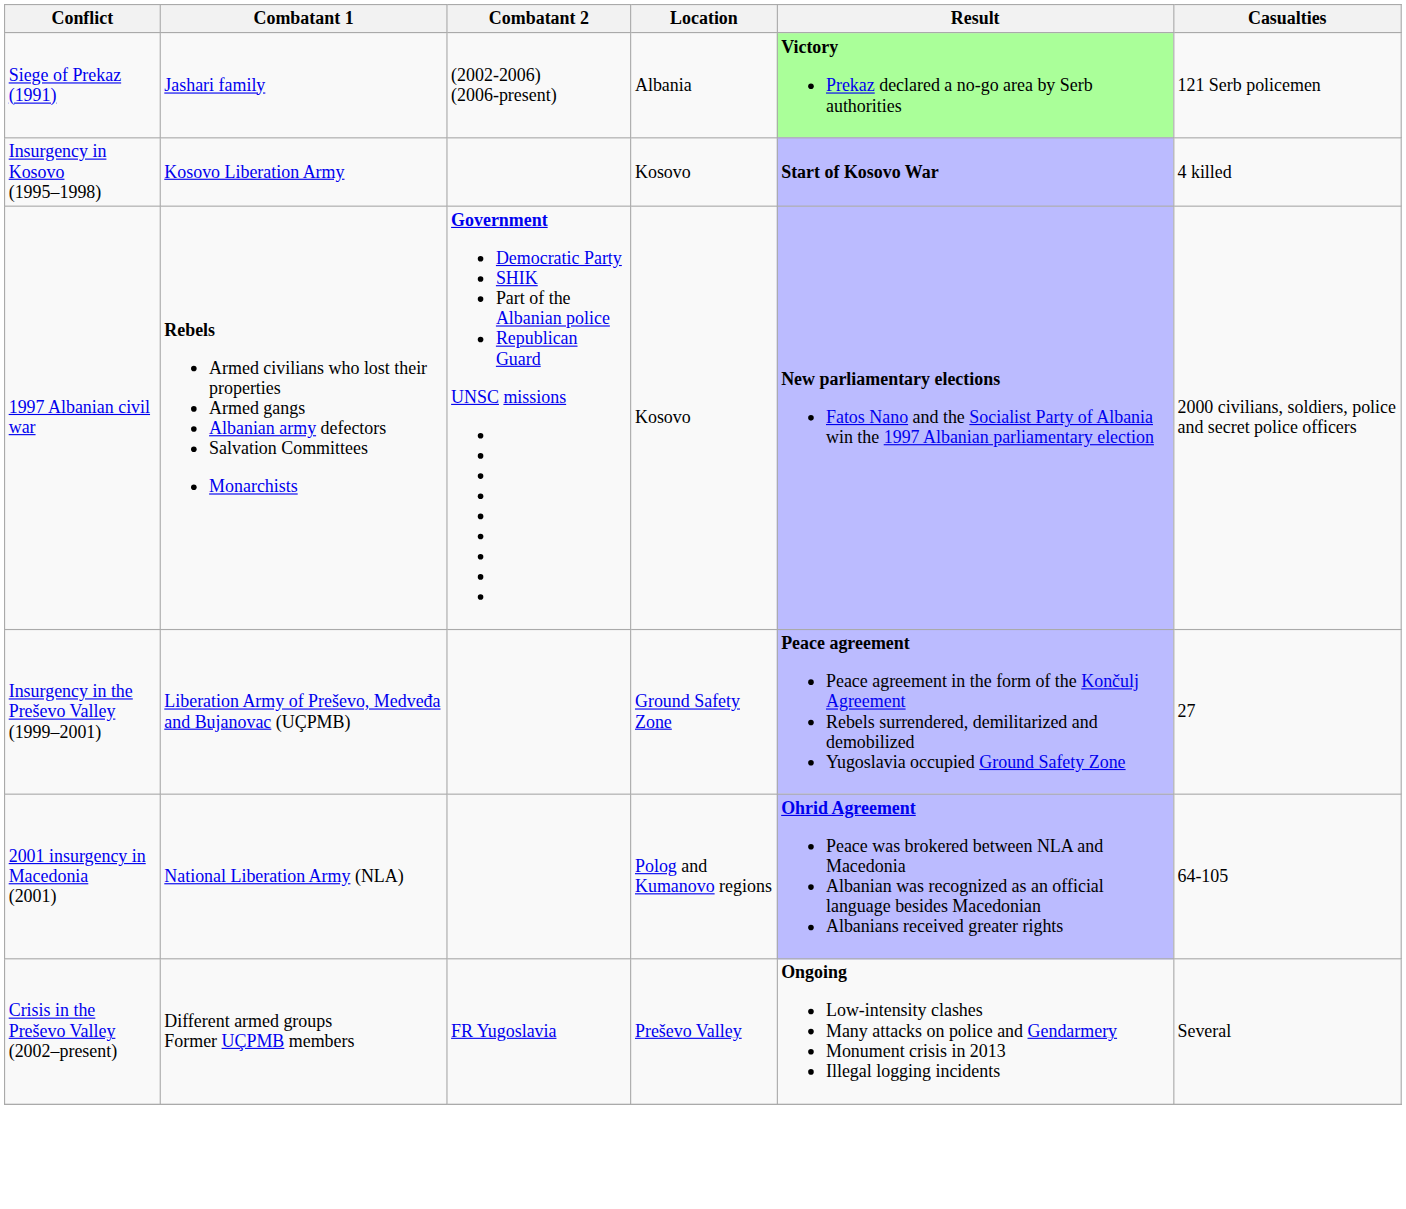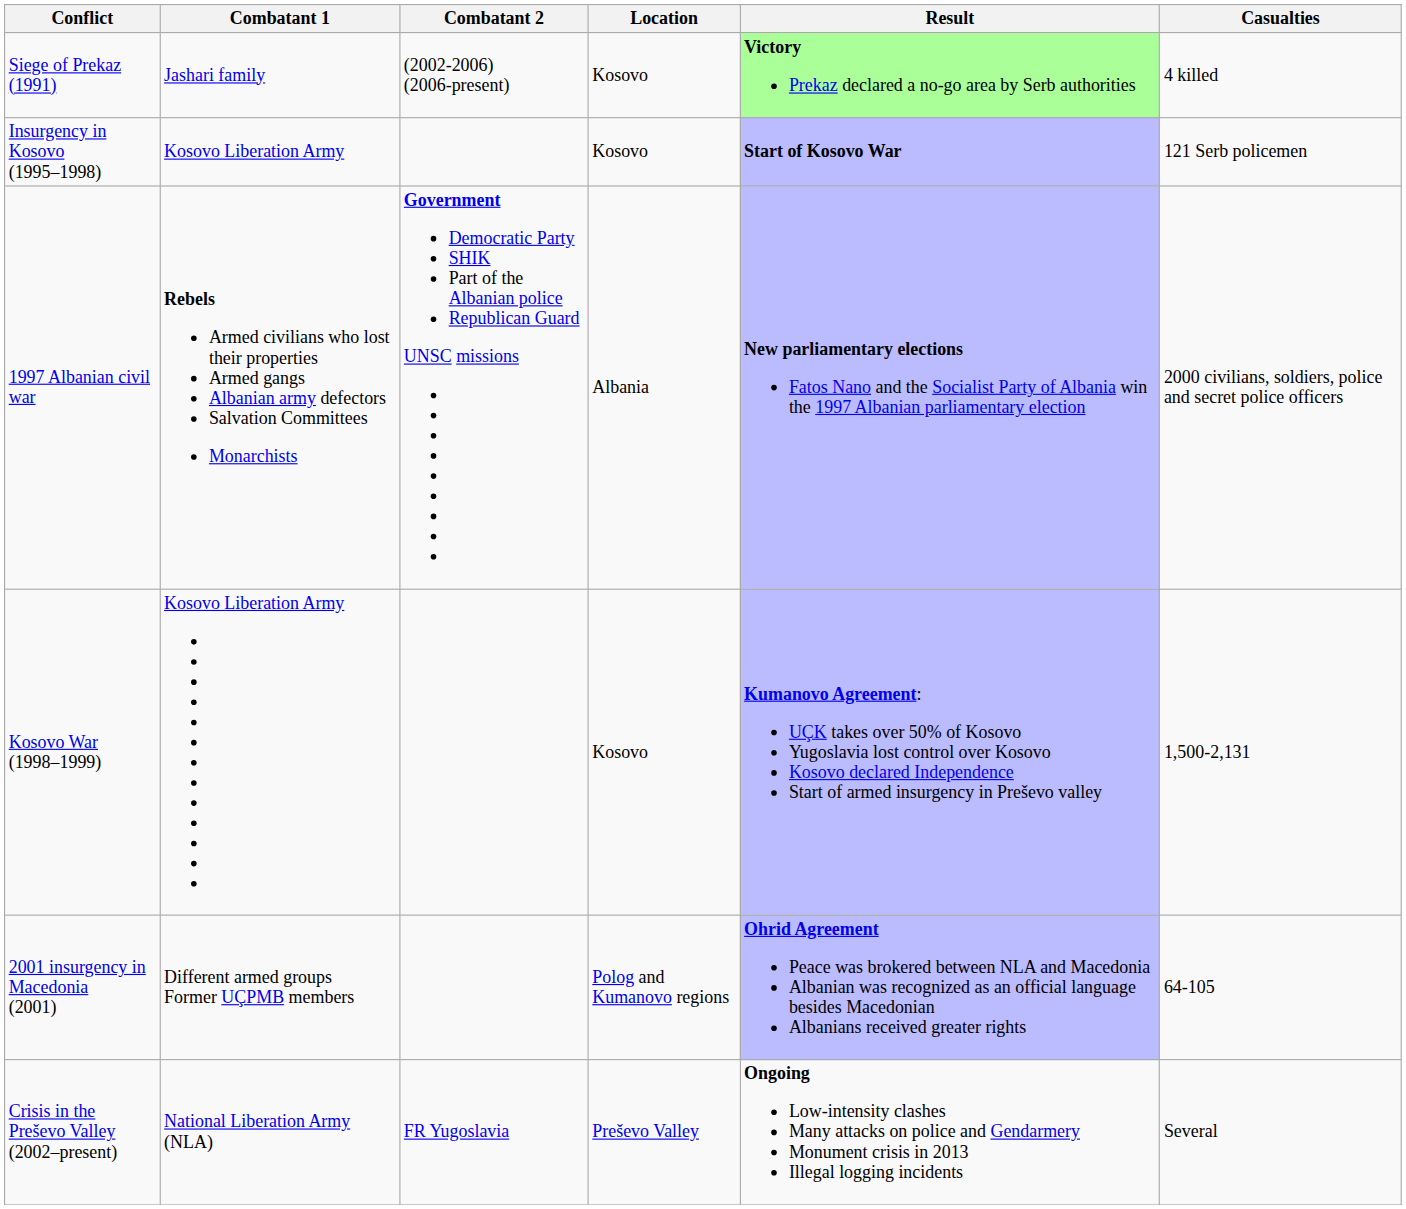Siege of Prekaz (1991) | Location: Albania -> Kosovo
Siege of Prekaz (1991) | Casualties: 121 Serb policemen -> 4 killed
Insurgency in Kosovo (1995–1998) | Casualties: 4 killed -> 121 Serb policemen
1997 Albanian civil war | Location: Kosovo -> Albania
+ row: Kosovo War (1998–1999) | Kosovo Liberation Army | Kosovo | Kumanovo Agreement: UÇK takes over 50% of Kosovo Yugoslavia lost control over Kosovo Kosovo declared Independence Start of armed insurgency in Preševo valley | 1,500-2,131
- row: Insurgency in the Preševo Valley (1999–2001) | Liberation Army of Preševo, Medveđa and Bujanovac (UÇPMB) | Ground Safety Zone | Peace agreement Peace agreement in the form of the Končulj Agreement Rebels surrendered, demilitarized and demobilized Yugoslavia occupied Ground Safety Zone | 27
2001 insurgency in Macedonia (2001) | Combatant 1: National Liberation Army (NLA) -> Different armed groups Former UÇPMB members
Crisis in the Preševo Valley (2002–present) | Combatant 1: Different armed groups Former UÇPMB members -> National Liberation Army (NLA)
